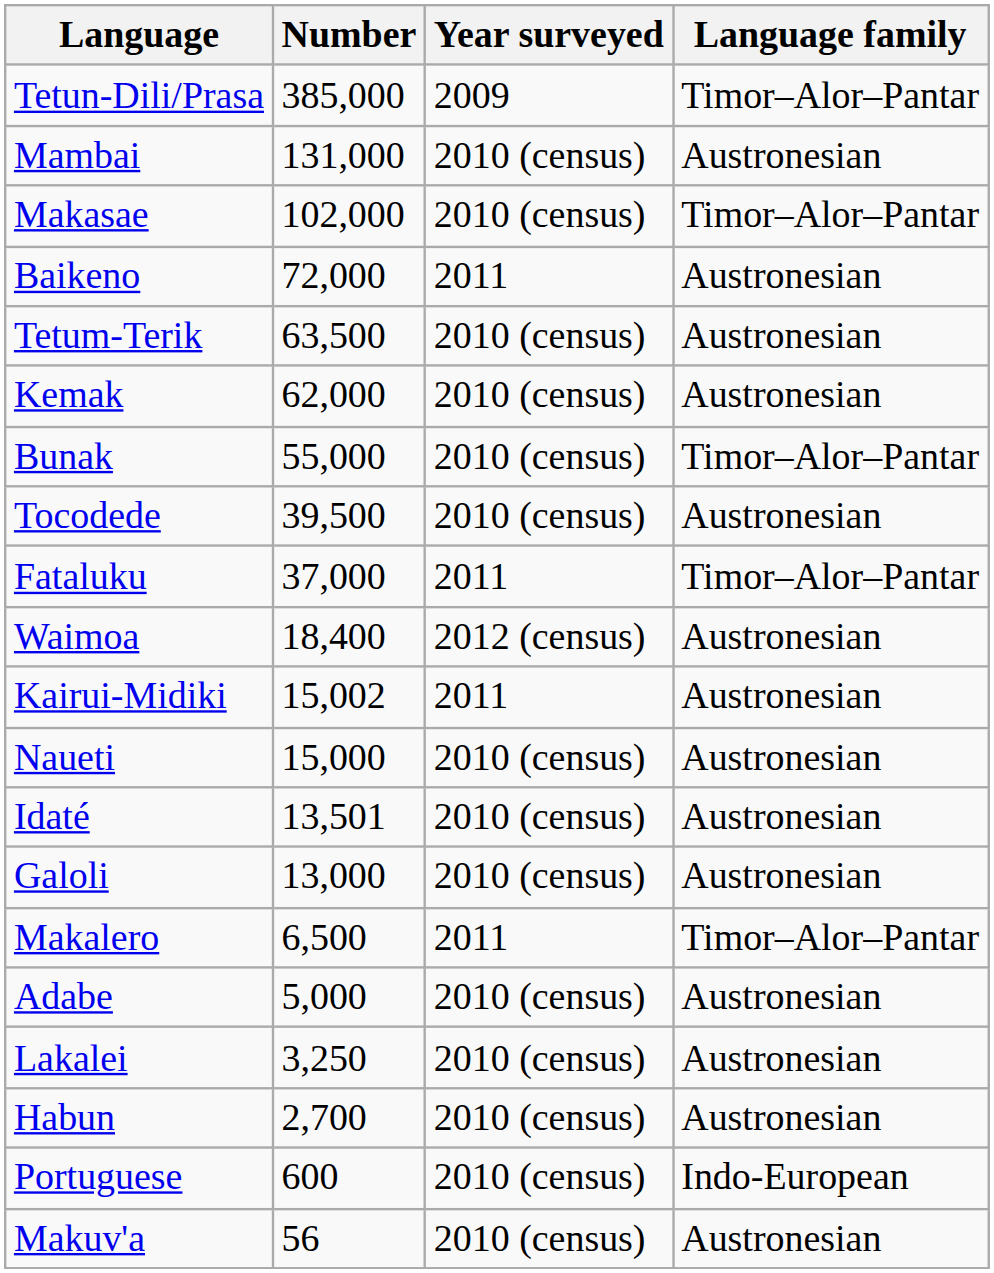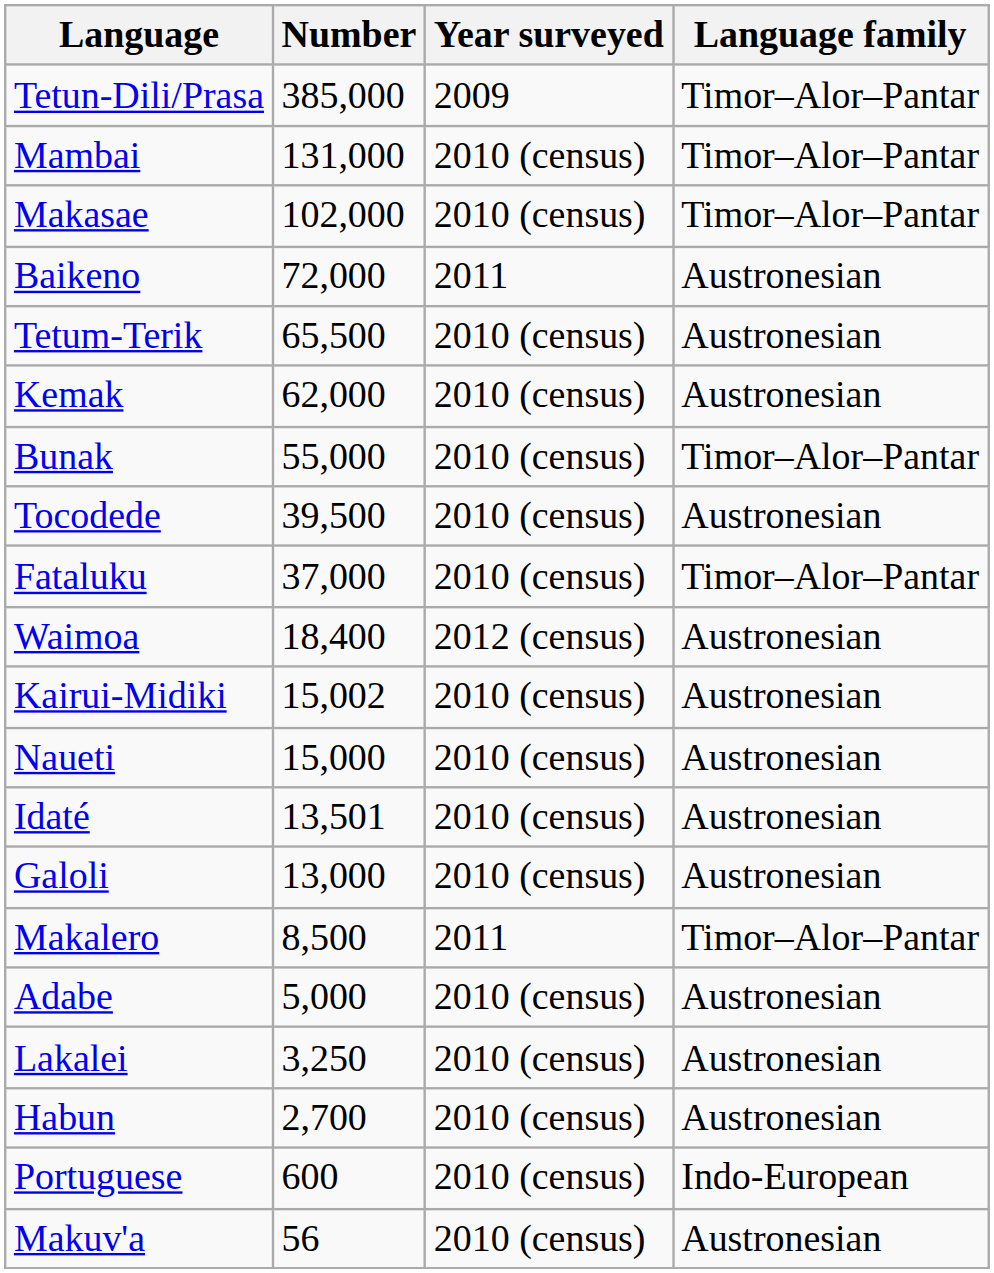Mambai | Language family: Austronesian -> Timor–Alor–Pantar
Tetum-Terik | Number: 63,500 -> 65,500
Fataluku | Year surveyed: 2011 -> 2010 (census)
Kairui-Midiki | Year surveyed: 2011 -> 2010 (census)
Makalero | Number: 6,500 -> 8,500
